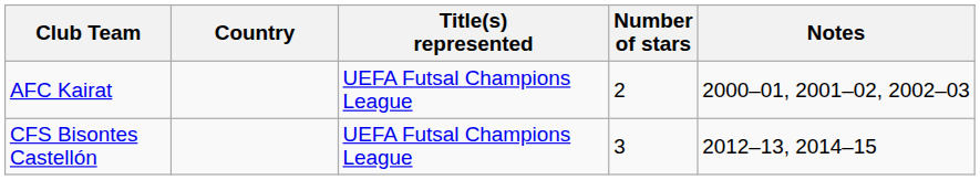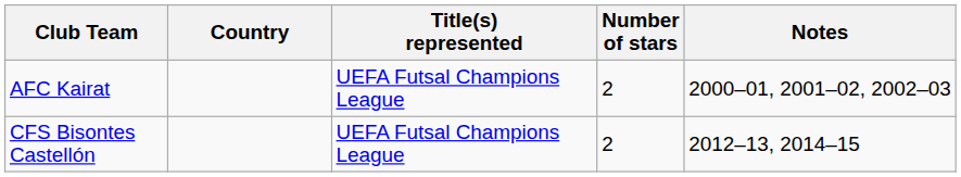CFS Bisontes Castellón | Number of stars: 3 -> 2
